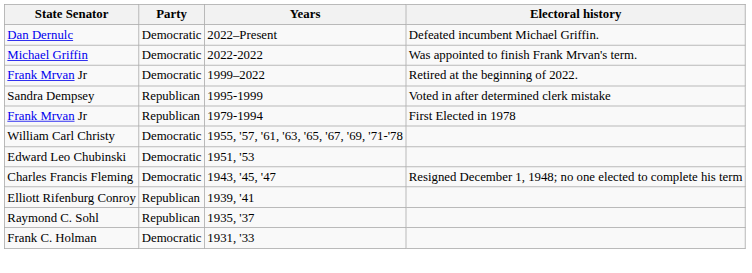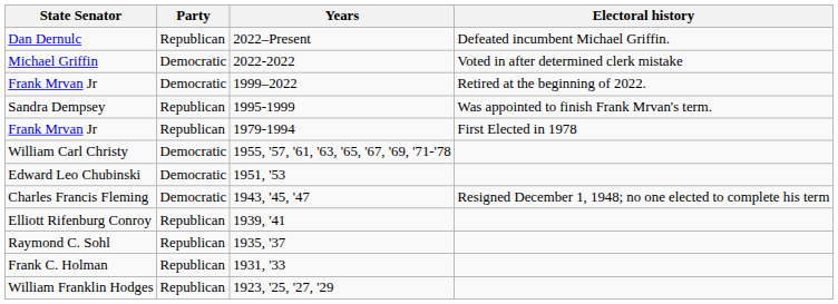Dan Dernulc | Party: Democratic -> Republican
Michael Griffin | Electoral history: Was appointed to finish Frank Mrvan's term. -> Voted in after determined clerk mistake
Sandra Dempsey | Electoral history: Voted in after determined clerk mistake -> Was appointed to finish Frank Mrvan's term.
Frank C. Holman | Party: Democratic -> Republican
+ row: William Franklin Hodges | Republican | 1923, '25, '27, '29
